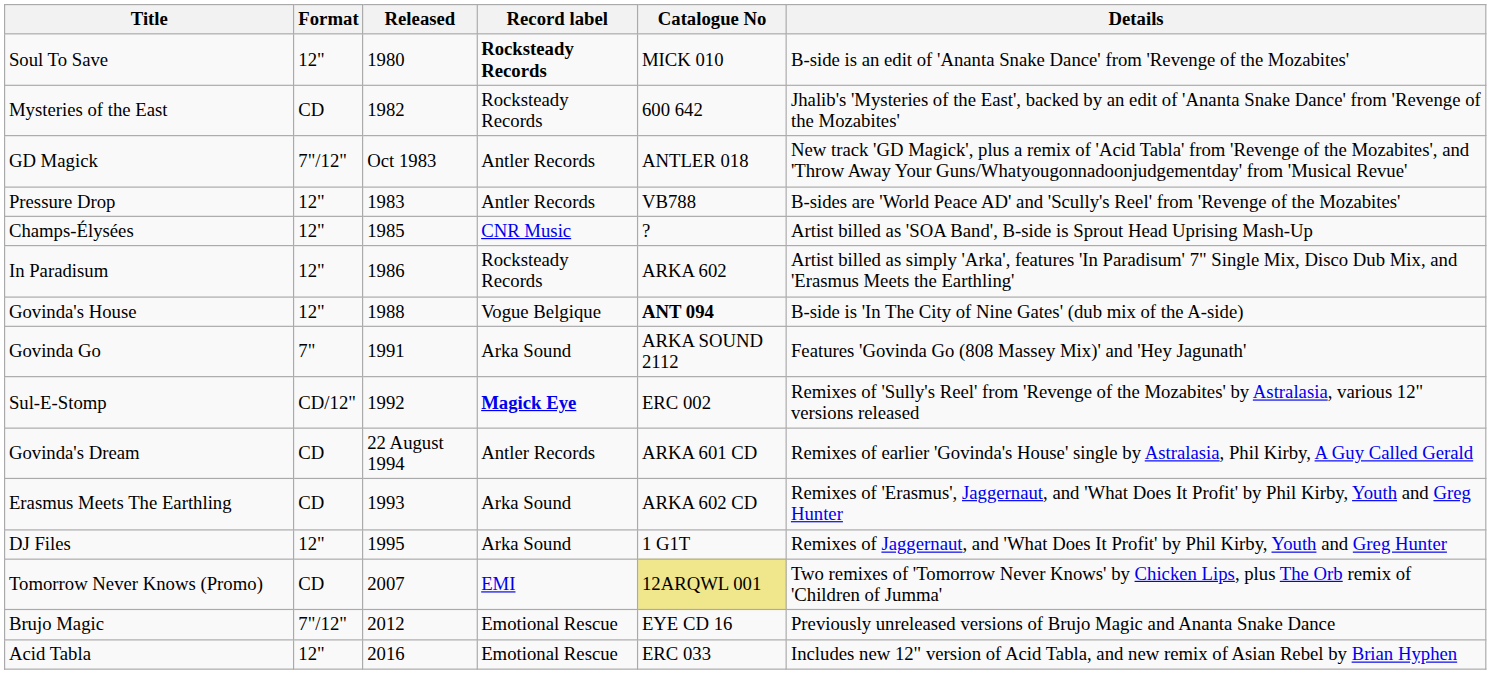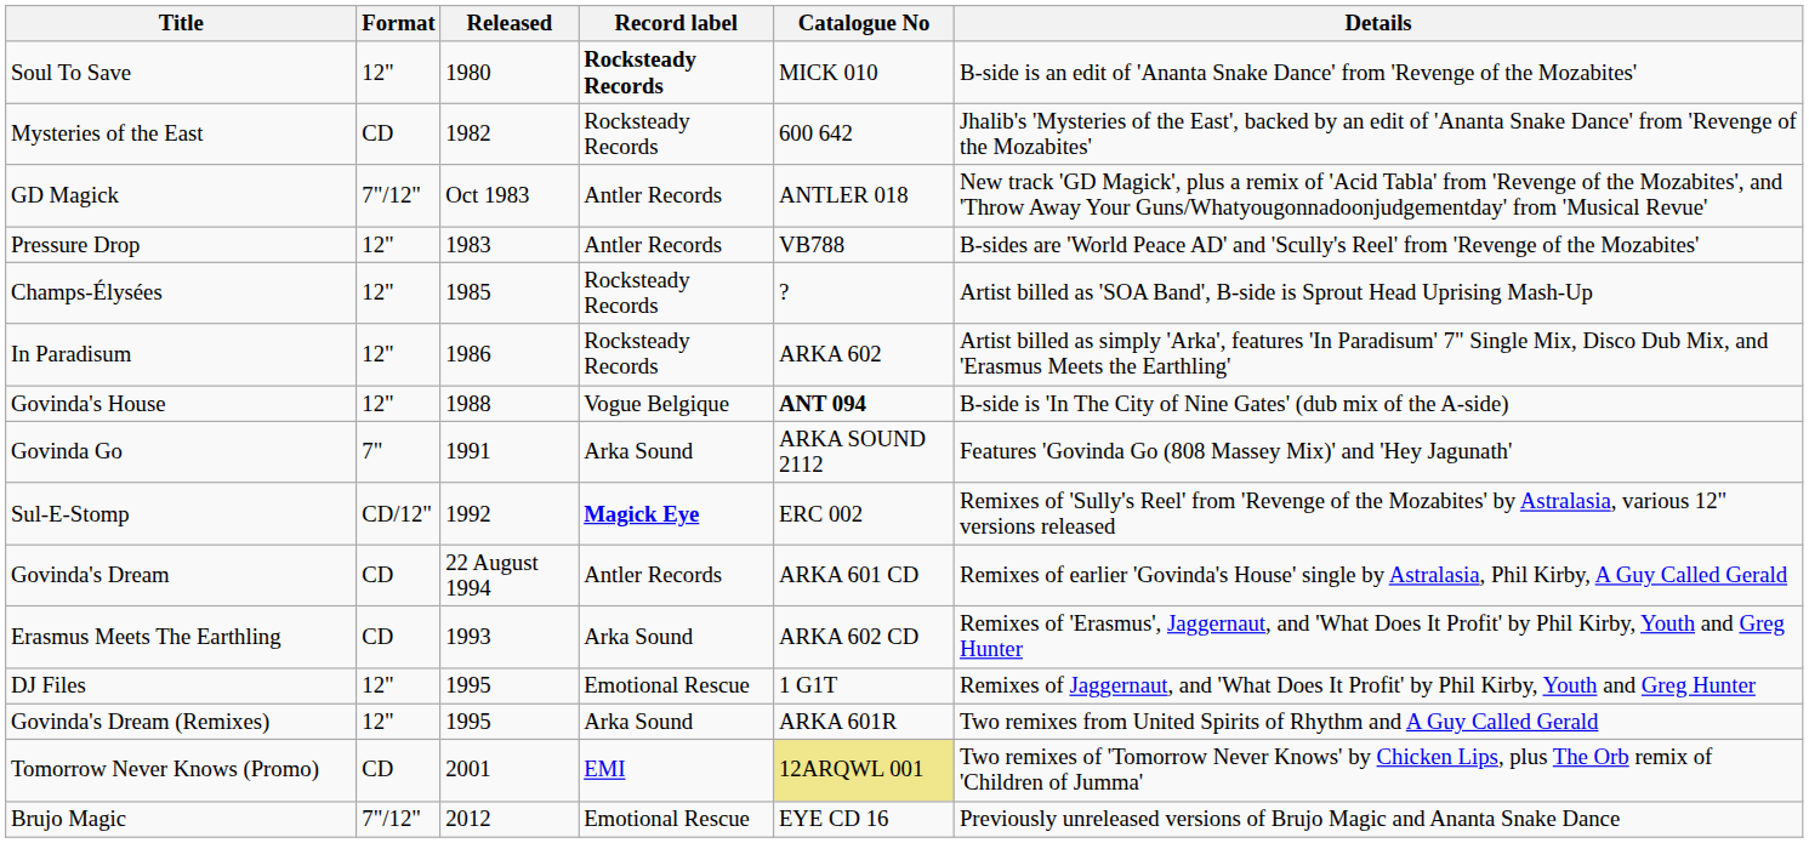Champs-Élysées | Record label: CNR Music -> Rocksteady Records
DJ Files | Record label: Arka Sound -> Emotional Rescue
+ row: Govinda's Dream (Remixes) | 12" | 1995 | Arka Sound | ARKA 601R | Two remixes from United Spirits of Rhythm and A Guy Called Gerald
Tomorrow Never Knows (Promo) | Released: 2007 -> 2001
- row: Acid Tabla | 12" | 2016 | Emotional Rescue | ERC 033 | Includes new 12" version of Acid Tabla, and new remix of Asian Rebel by Brian Hyphen
